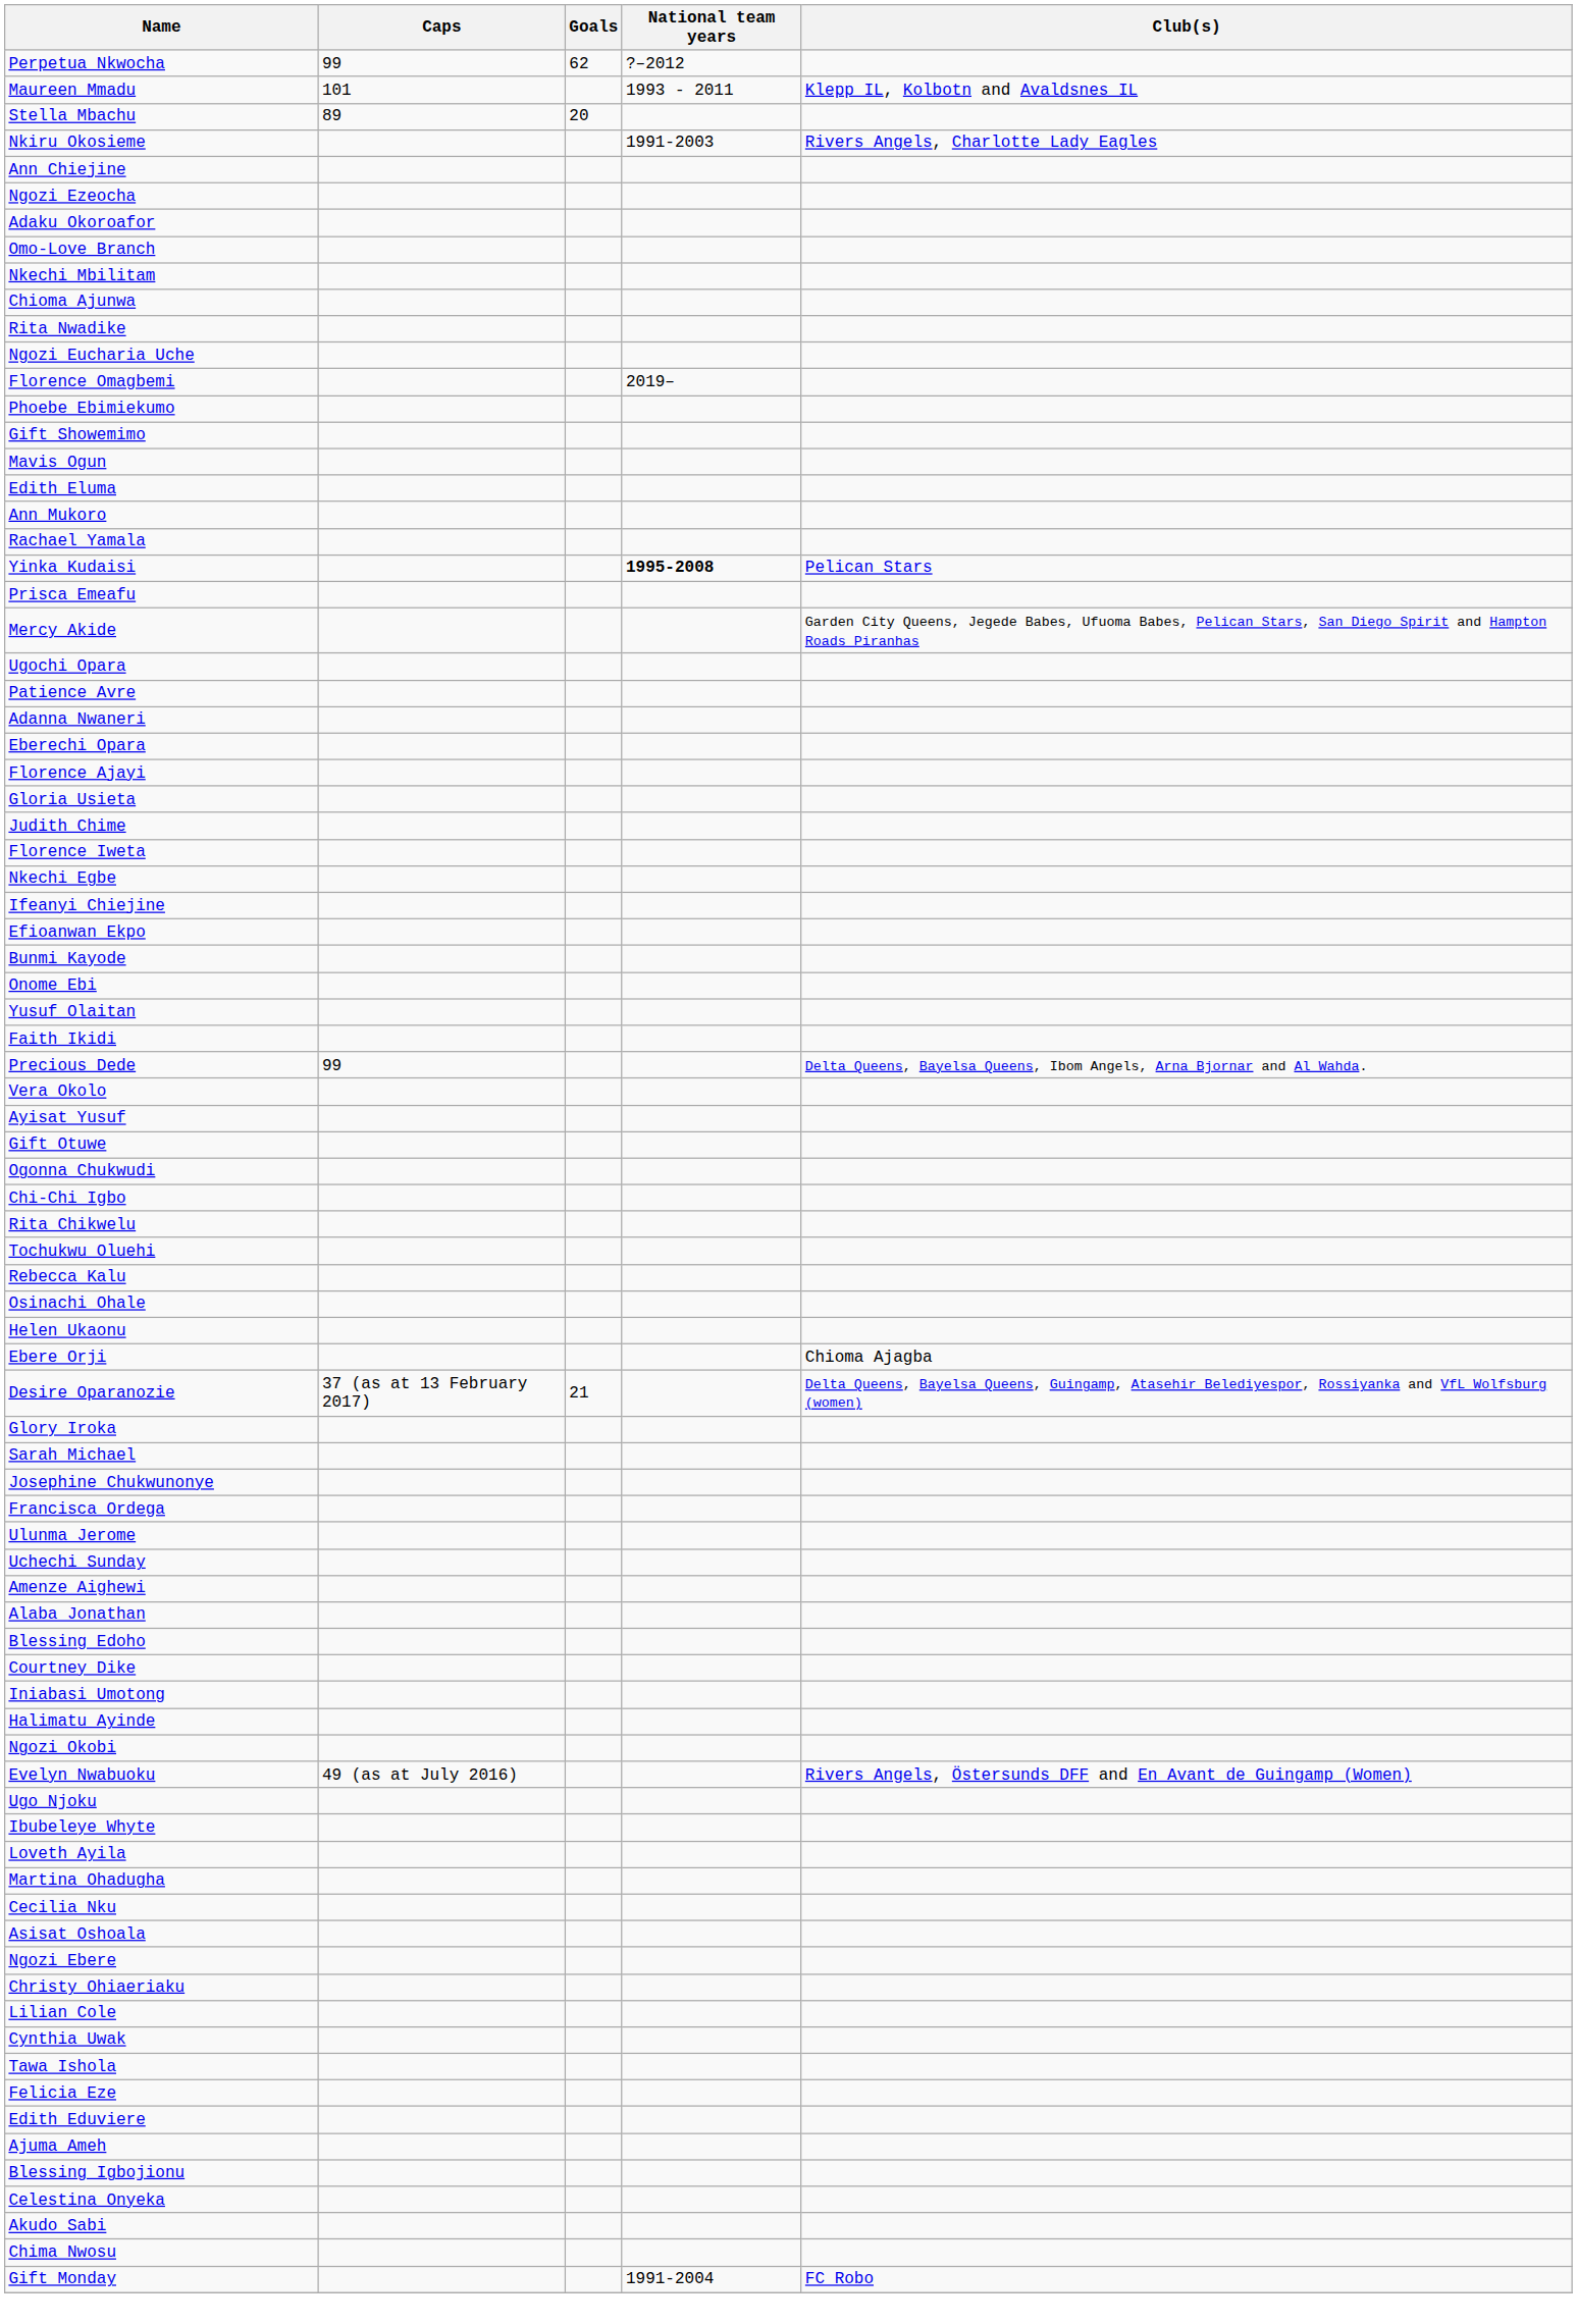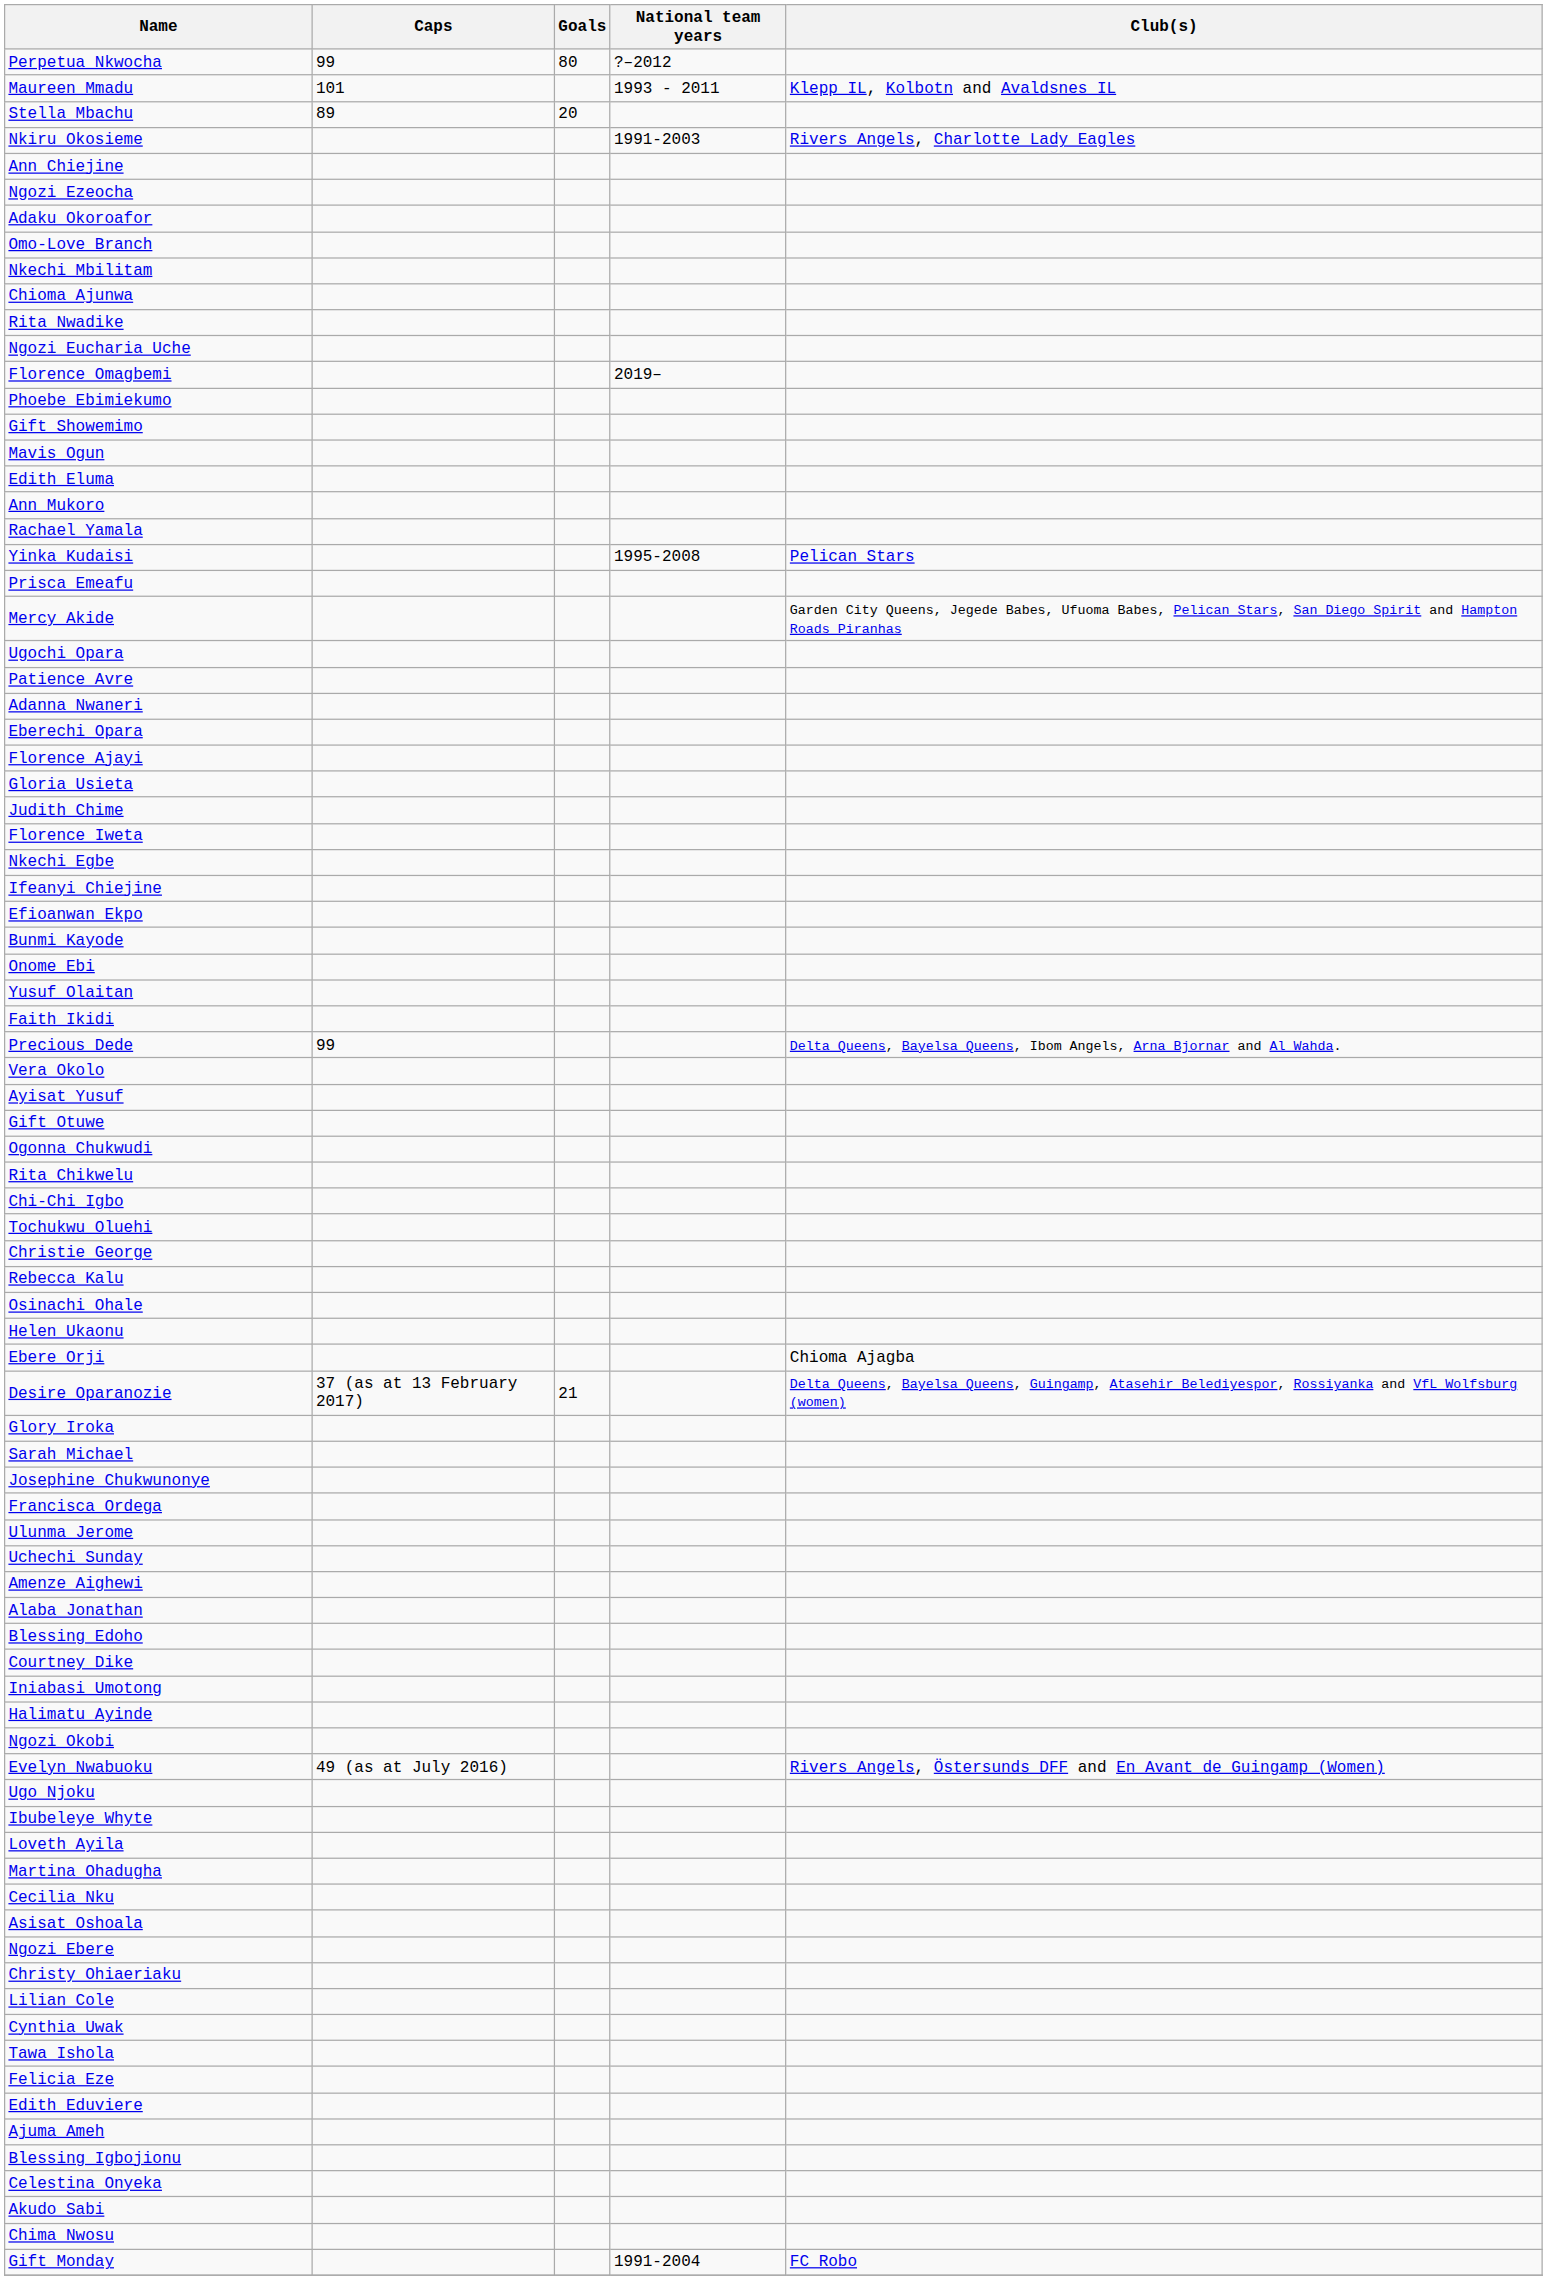Perpetua Nkwocha | Goals: 62 -> 80
Yinka Kudaisi | National team years: bold -> normal
rows swapped: Rita Chikwelu <-> Chi-Chi Igbo
+ row: Christie George
